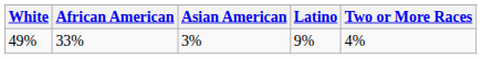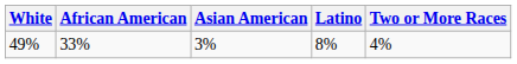49% | Latino: 9% -> 8%
